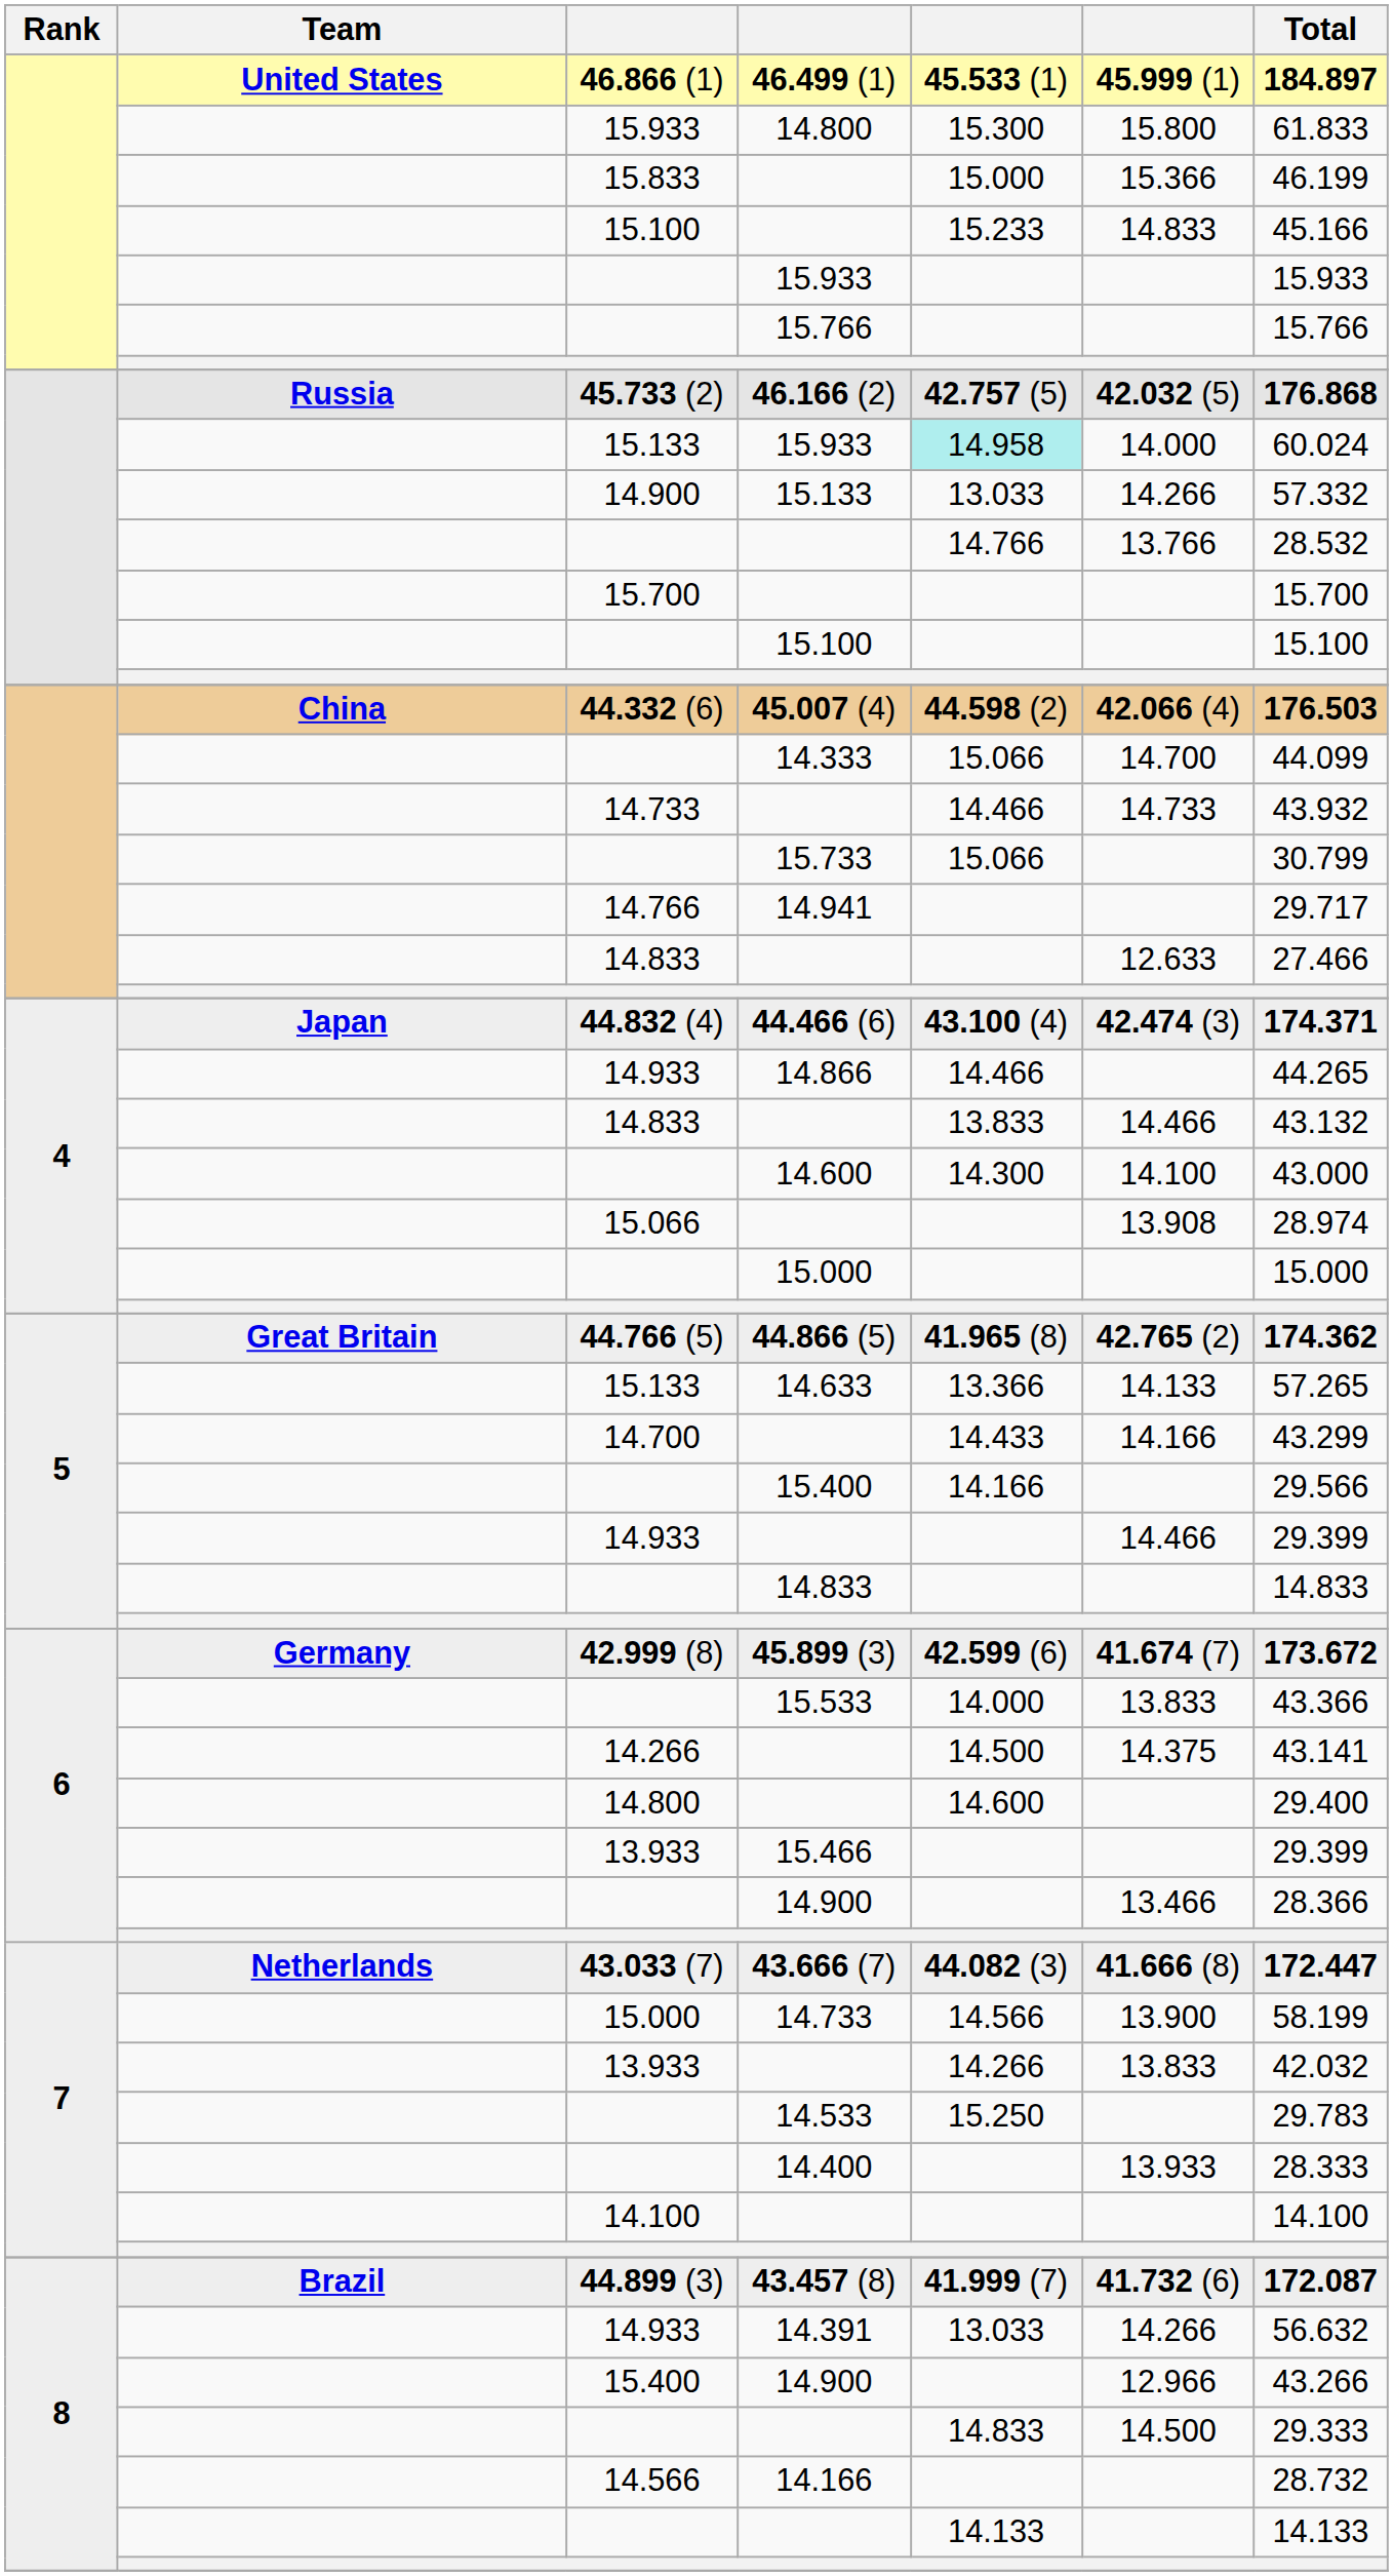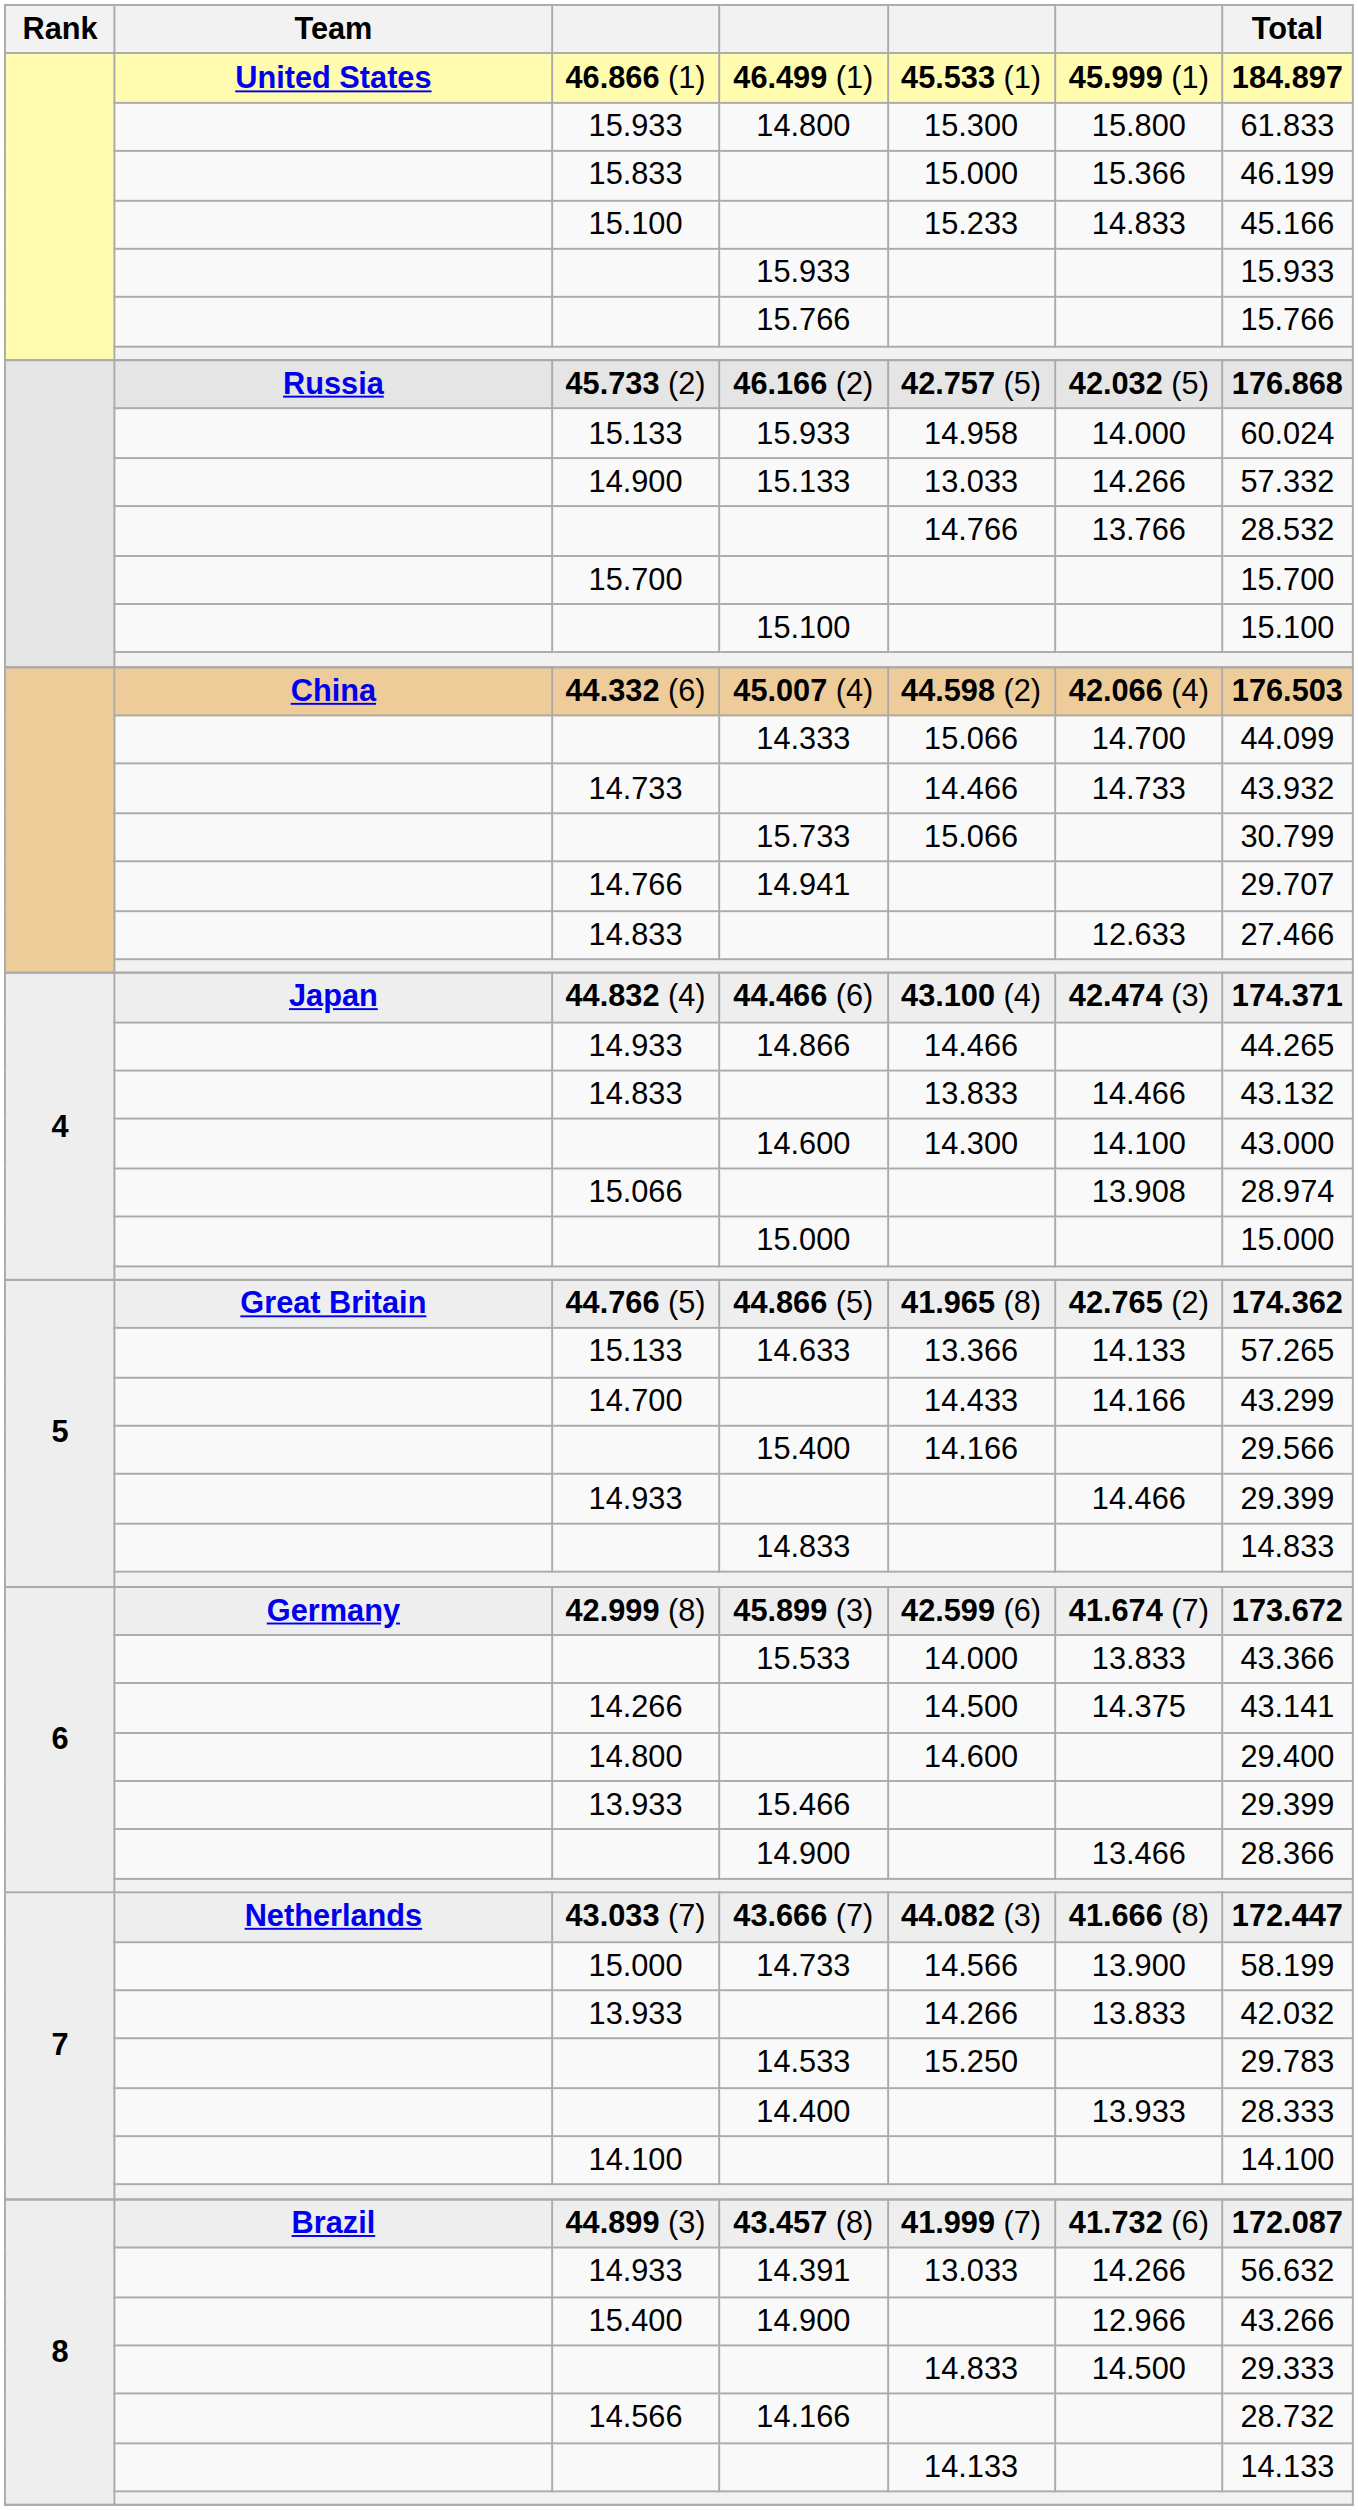15.133 / 15.933 | column 5: paleturquoise background -> no background
14.941 | Total: 29.717 -> 29.707
